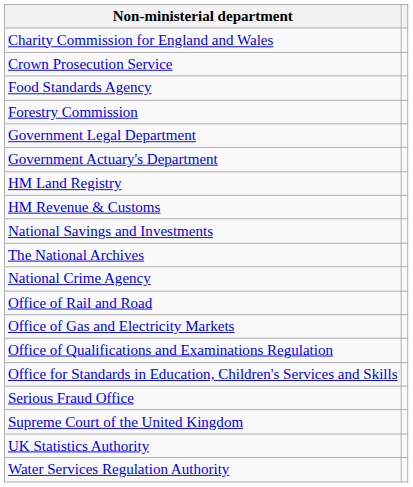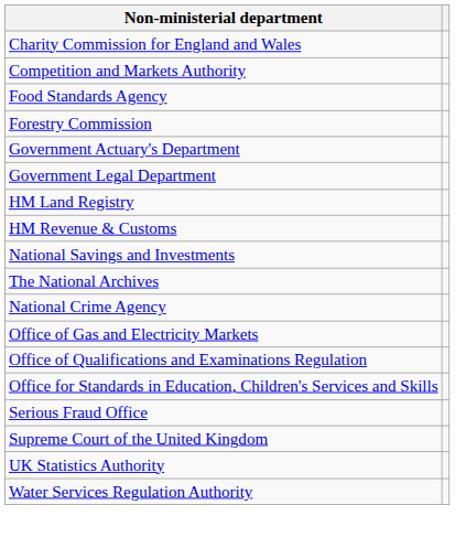+ row: Competition and Markets Authority
- row: Crown Prosecution Service
rows swapped: Government Actuary's Department <-> Government Legal Department
- row: Office of Rail and Road
